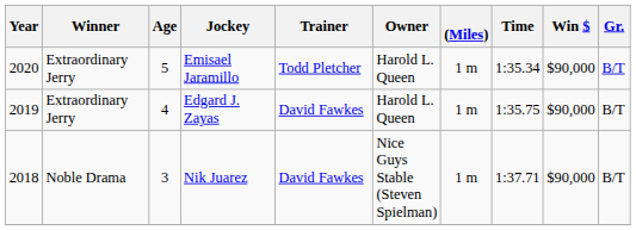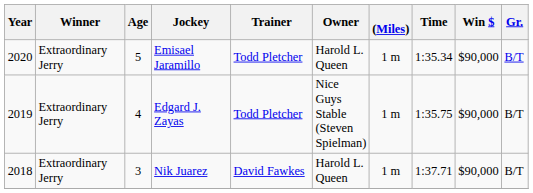Edgard J. Zayas | Trainer: David Fawkes -> Todd Pletcher
Edgard J. Zayas | Owner: Harold L. Queen -> Nice Guys Stable (Steven Spielman)
Nik Juarez | Winner: Noble Drama -> Extraordinary Jerry
Nik Juarez | Owner: Nice Guys Stable (Steven Spielman) -> Harold L. Queen
